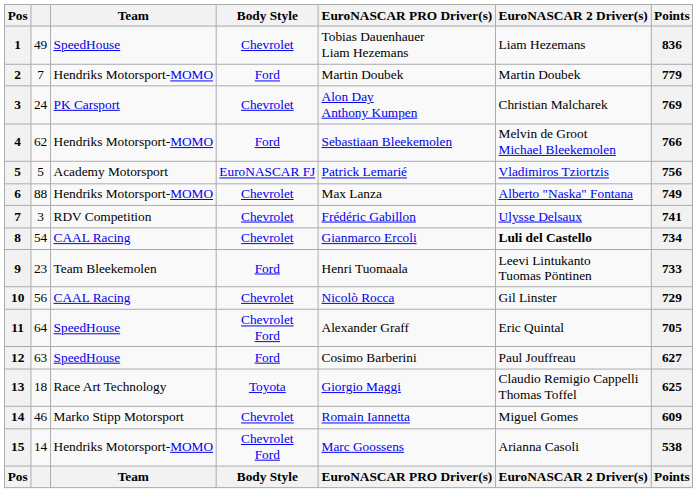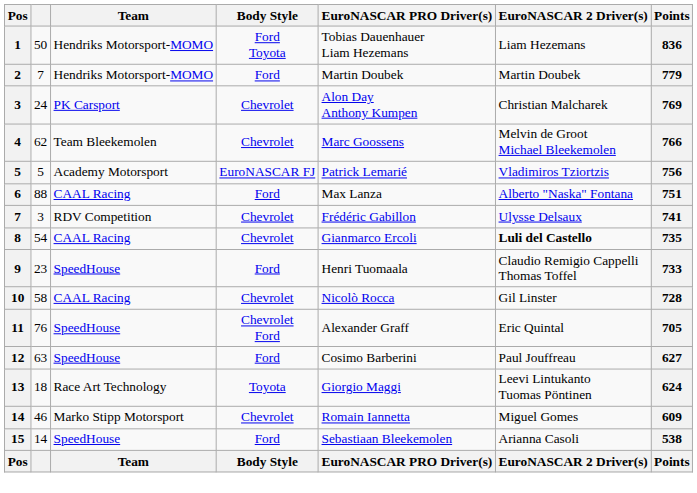1 | column 2: 49 -> 50
1 | Team: SpeedHouse -> Hendriks Motorsport-MOMO
1 | Body Style: Chevrolet -> Ford Toyota
4 | Team: Hendriks Motorsport-MOMO -> Team Bleekemolen
4 | Body Style: Ford -> Chevrolet
4 | EuroNASCAR PRO Driver(s): Sebastiaan Bleekemolen -> Marc Goossens
6 | Team: Hendriks Motorsport-MOMO -> CAAL Racing
6 | Body Style: Chevrolet -> Ford
6 | Points: 749 -> 751
8 | Points: 734 -> 735
9 | Team: Team Bleekemolen -> SpeedHouse
9 | EuroNASCAR 2 Driver(s): Leevi Lintukanto Tuomas Pöntinen -> Claudio Remigio Cappelli Thomas Toffel
10 | column 2: 56 -> 58
10 | Points: 729 -> 728
11 | column 2: 64 -> 76
13 | EuroNASCAR 2 Driver(s): Claudio Remigio Cappelli Thomas Toffel -> Leevi Lintukanto Tuomas Pöntinen
13 | Points: 625 -> 624
15 | Team: Hendriks Motorsport-MOMO -> SpeedHouse
15 | Body Style: Chevrolet Ford -> Ford
15 | EuroNASCAR PRO Driver(s): Marc Goossens -> Sebastiaan Bleekemolen
